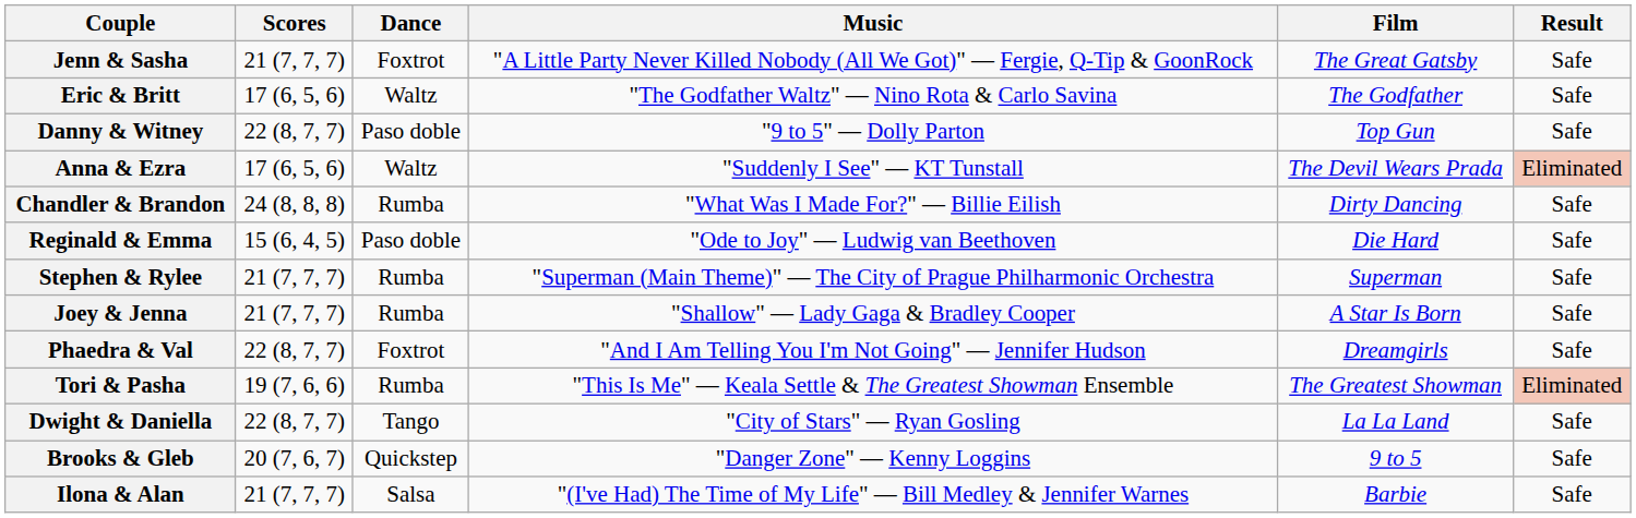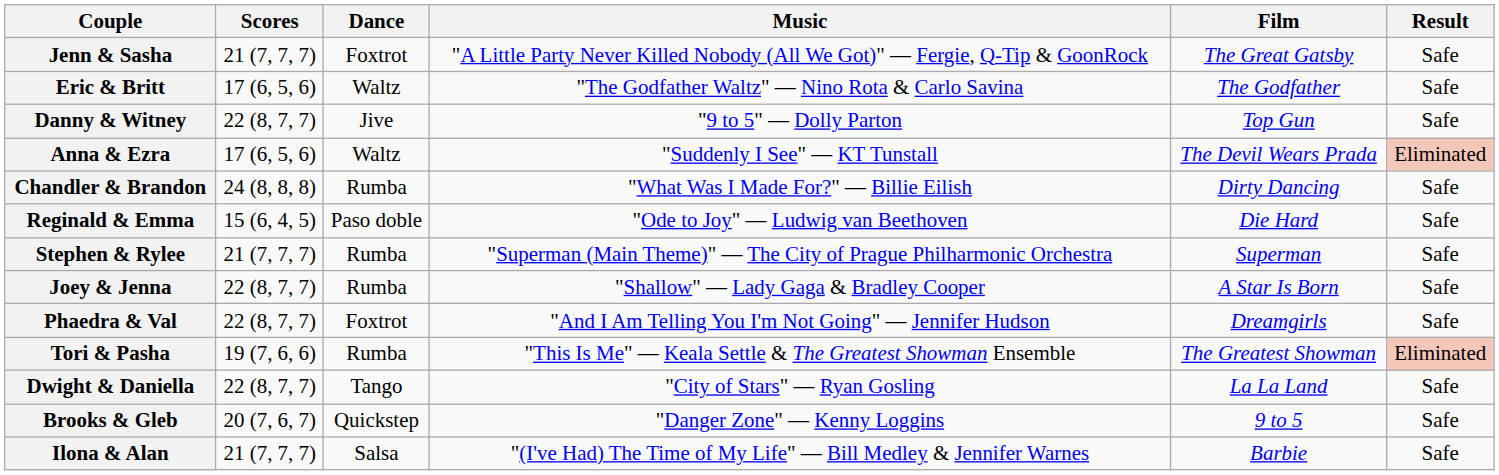Danny & Witney | Dance: Paso doble -> Jive
Joey & Jenna | Scores: 21 (7, 7, 7) -> 22 (8, 7, 7)
